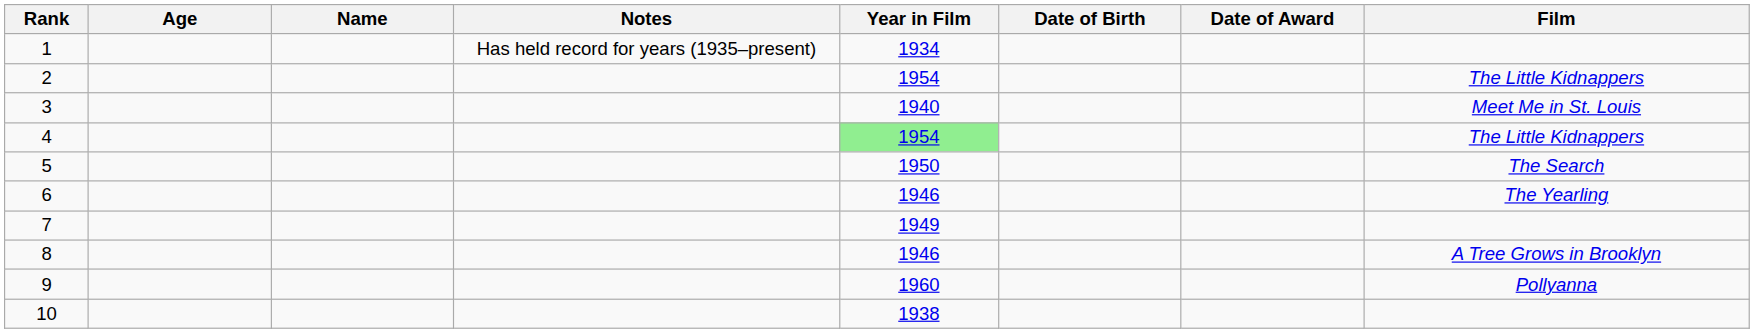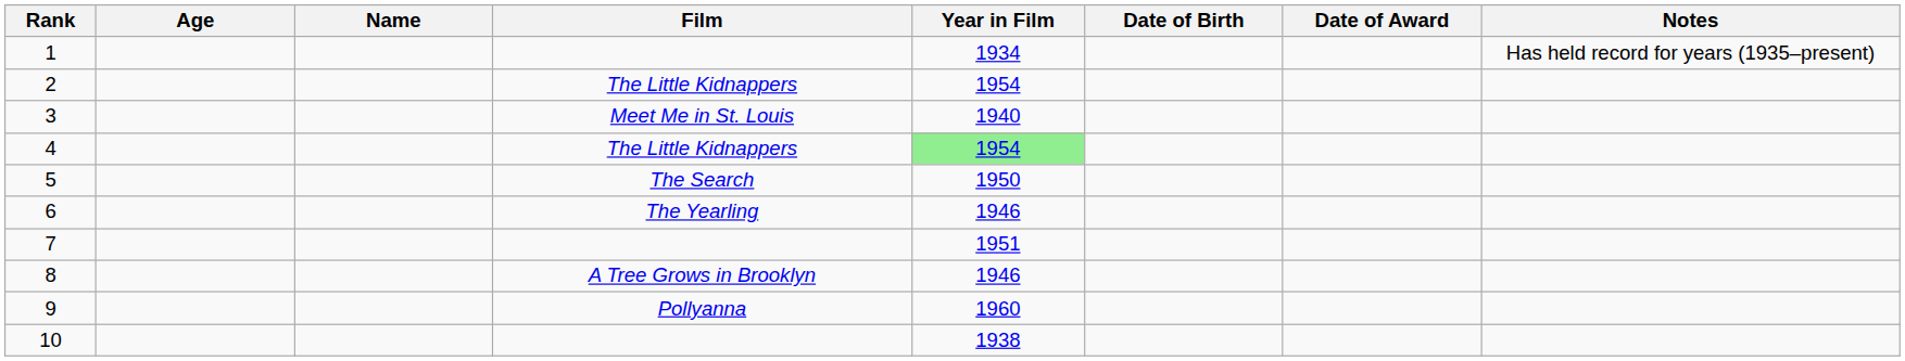columns swapped: Film <-> Notes
7 | Year in Film: 1949 -> 1951
